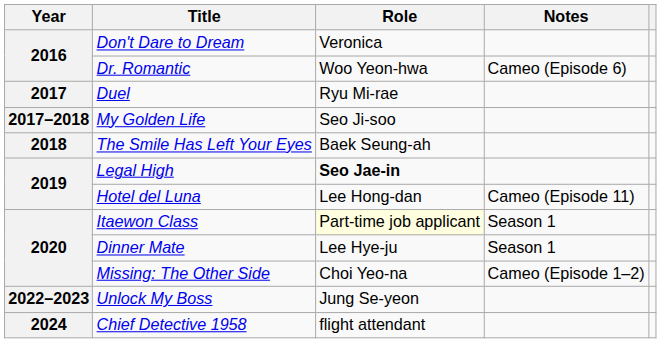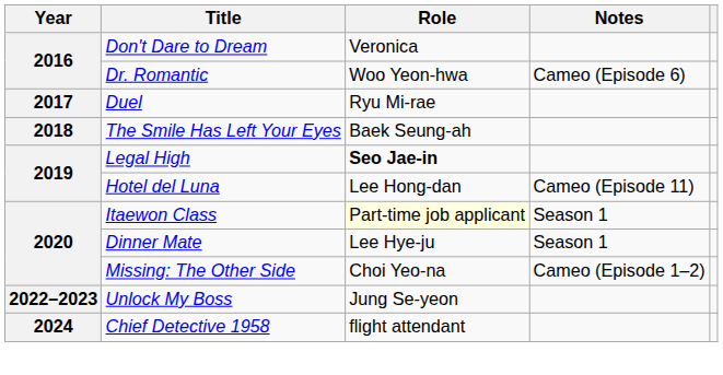- row: 2017–2018 | My Golden Life | Seo Ji-soo
